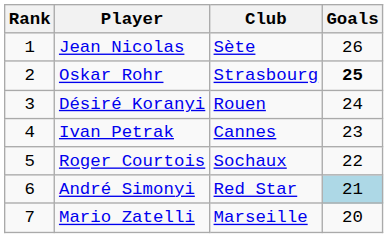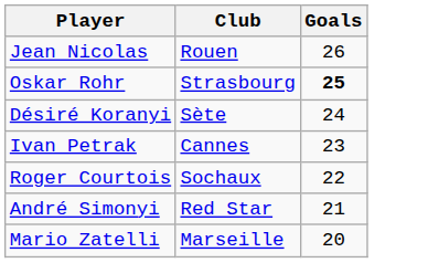- column: Rank | 1 | 2 | 3 | 4 | 5 | 6 | 7
Jean Nicolas | Club: Sète -> Rouen
Désiré Koranyi | Club: Rouen -> Sète
André Simonyi | Goals: lightblue background -> no background
